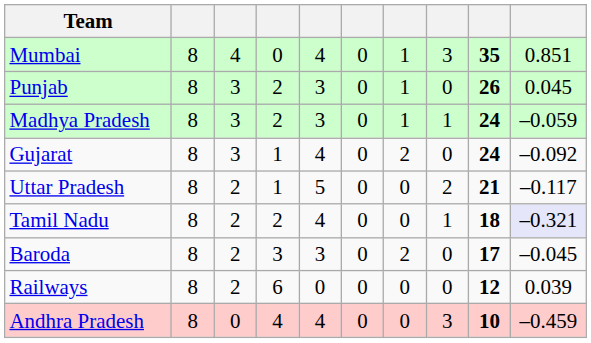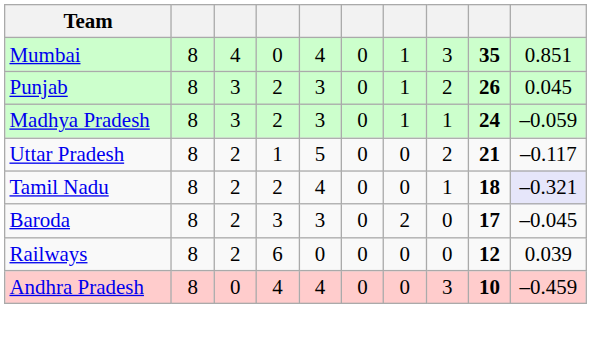Punjab | column 8: 0 -> 2
- row: Gujarat | 8 | 3 | 1 | 4 | 0 | 2 | 0 | 24 | –0.092
